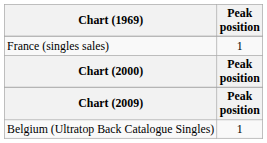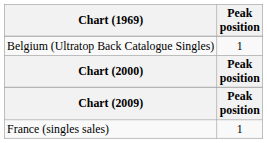rows swapped: France (singles sales) <-> Belgium (Ultratop Back Catalogue Singles)
